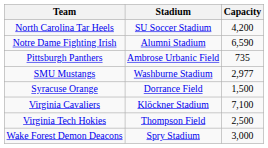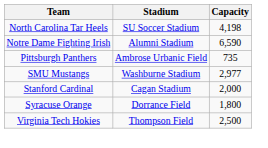North Carolina Tar Heels | Capacity: 4,200 -> 4,198
+ row: Stanford Cardinal | Cagan Stadium | 2,000
Syracuse Orange | Capacity: 1,500 -> 1,800
- row: Virginia Cavaliers | Klöckner Stadium | 7,100
- row: Wake Forest Demon Deacons | Spry Stadium | 3,000
